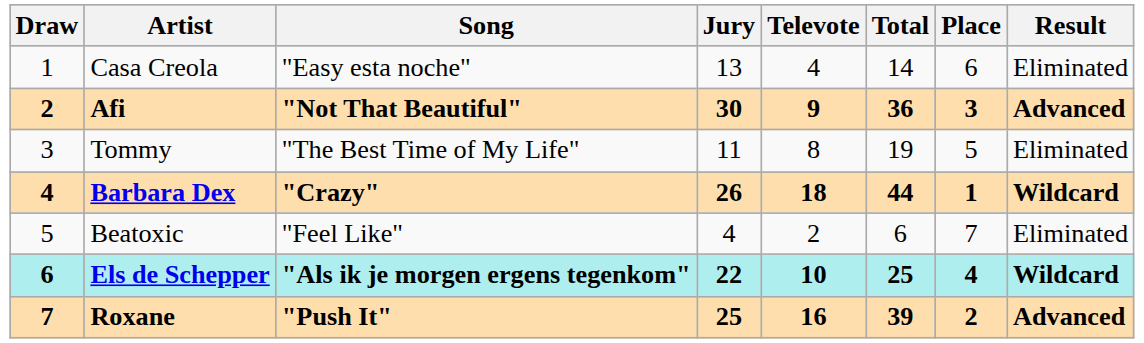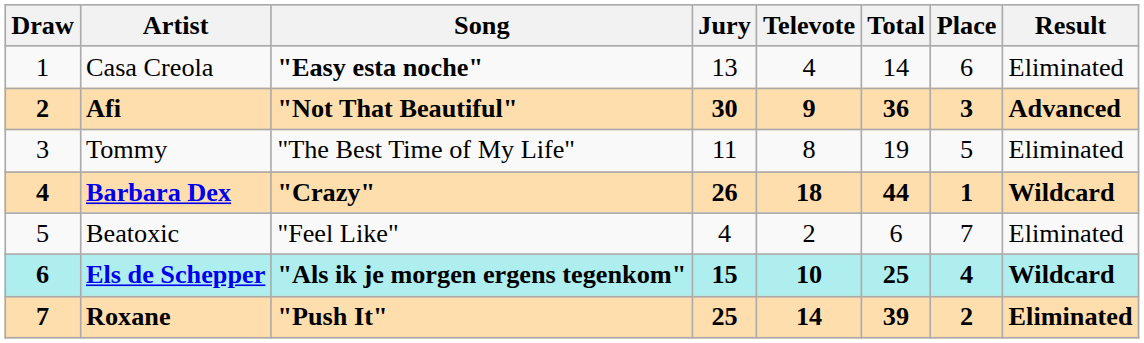Casa Creola | Song: normal -> bold
Els de Schepper | Jury: 22 -> 15
Roxane | Televote: 16 -> 14
Roxane | Result: Advanced -> Eliminated
